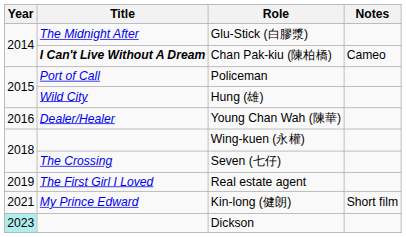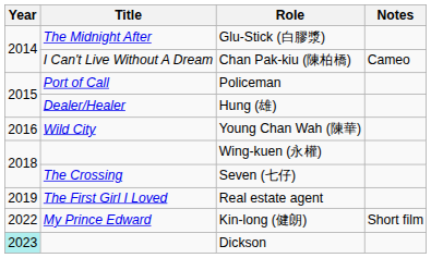Chan Pak-kiu (陳柏橋) | Title: bold -> normal
Hung (雄) | Title: Wild City -> Dealer/Healer
Young Chan Wah (陳華) | Title: Dealer/Healer -> Wild City
Kin-long (健朗) | Year: 2021 -> 2022
